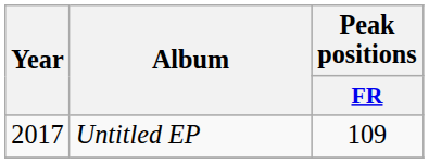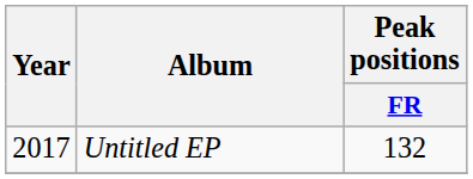Untitled EP | Peak positions / FR: 109 -> 132
